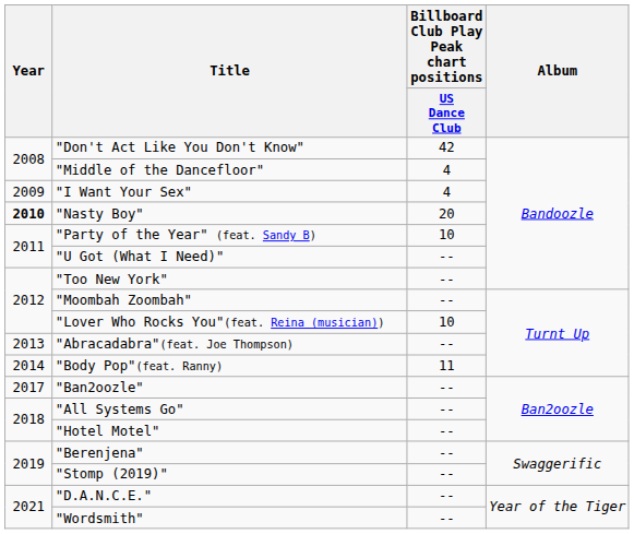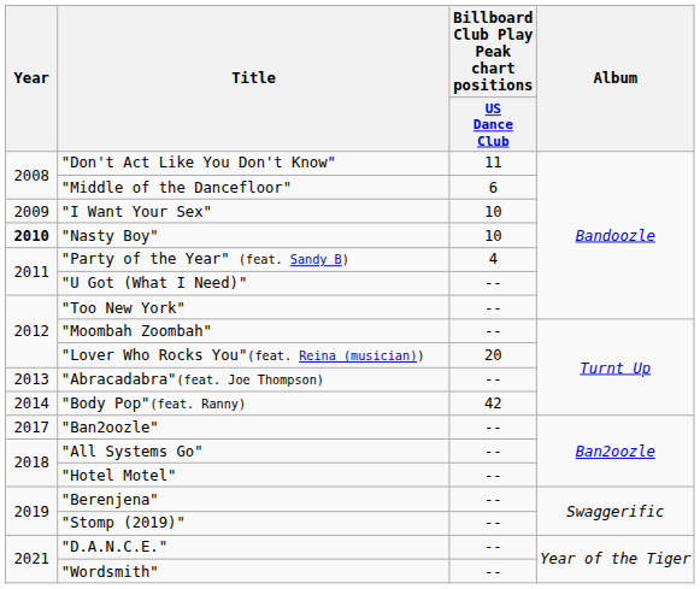"Don't Act Like You Don't Know" | Billboard Club Play Peak chart positions / US Dance Club: 42 -> 11
"Middle of the Dancefloor" | Billboard Club Play Peak chart positions / US Dance Club: 4 -> 6
"I Want Your Sex" | Billboard Club Play Peak chart positions / US Dance Club: 4 -> 10
"Nasty Boy" | Billboard Club Play Peak chart positions / US Dance Club: 20 -> 10
"Party of the Year" (feat. Sandy B) | Billboard Club Play Peak chart positions / US Dance Club: 10 -> 4
"Lover Who Rocks You"(feat. Reina (musician)) | Billboard Club Play Peak chart positions / US Dance Club: 10 -> 20
"Body Pop"(feat. Ranny) | Billboard Club Play Peak chart positions / US Dance Club: 11 -> 42
